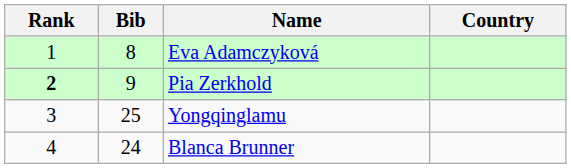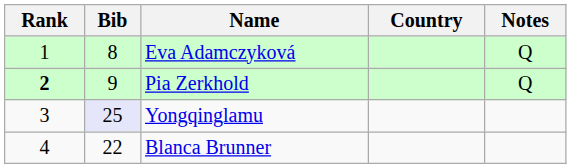+ column: Notes | Q | Q
Yongqinglamu | Bib: no background -> lavender background
Blanca Brunner | Bib: 24 -> 22
